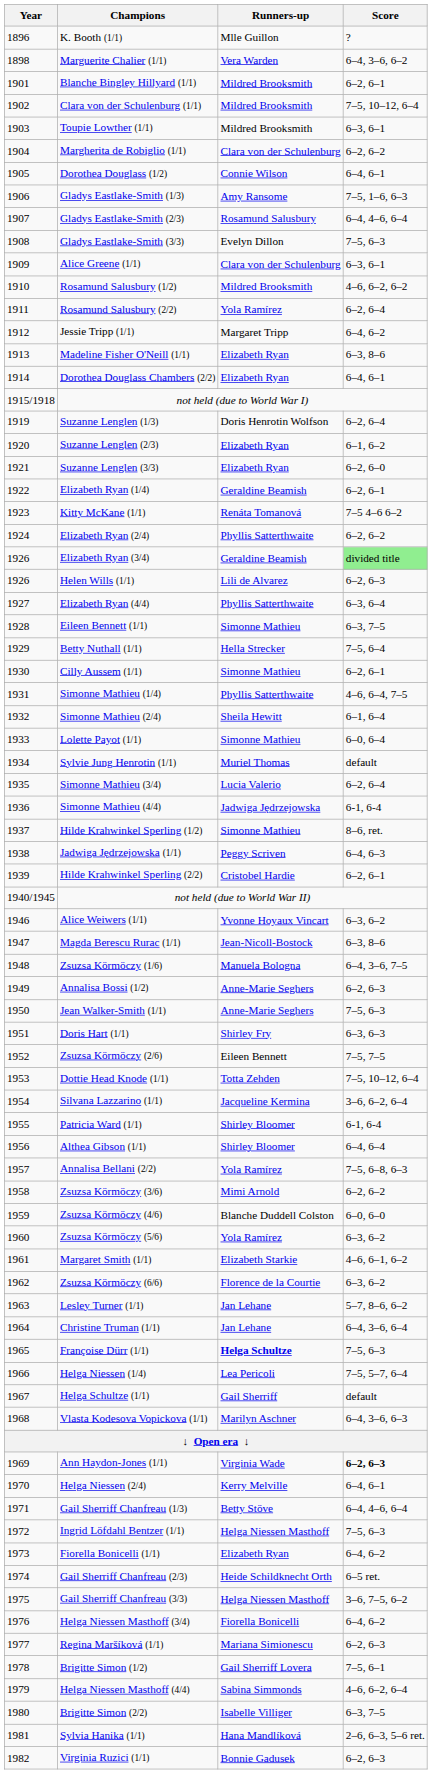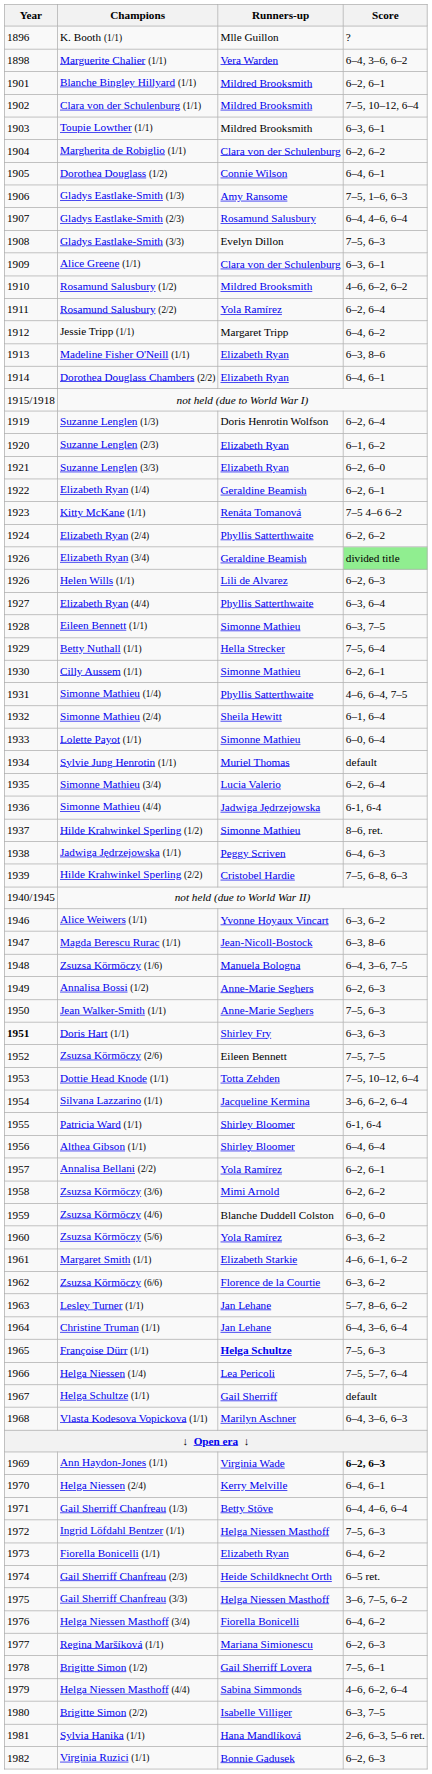Hilde Krahwinkel Sperling (2/2) | Score: 6–2, 6–1 -> 7–5, 6–8, 6–3
Doris Hart (1/1) | Year: normal -> bold
Annalisa Bellani (2/2) | Score: 7–5, 6–8, 6–3 -> 6–2, 6–1
